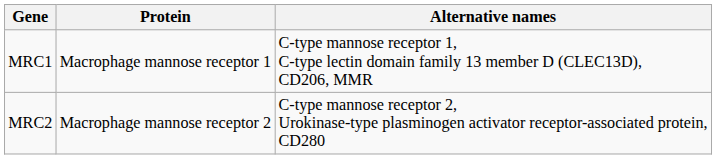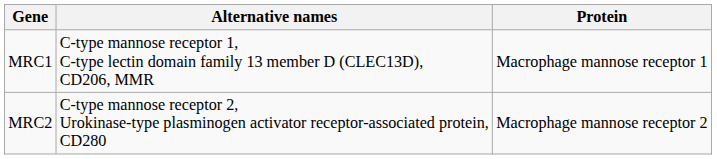columns swapped: Protein <-> Alternative names
